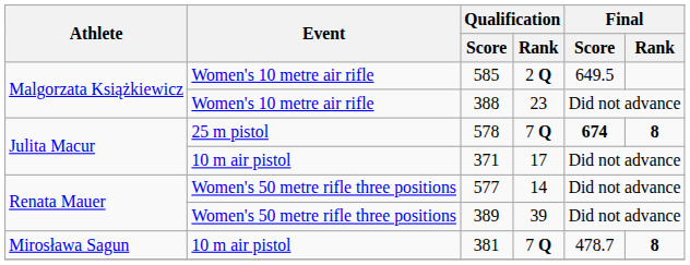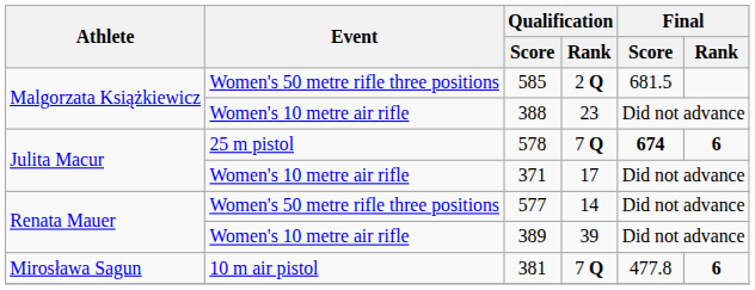585 | Event: Women's 10 metre air rifle -> Women's 50 metre rifle three positions
585 | Final / Score: 649.5 -> 681.5
578 | Final / Rank: 8 -> 6
371 | Event: 10 m air pistol -> Women's 10 metre air rifle
389 | Event: Women's 50 metre rifle three positions -> Women's 10 metre air rifle
381 | Final / Score: 478.7 -> 477.8
381 | Final / Rank: 8 -> 6
